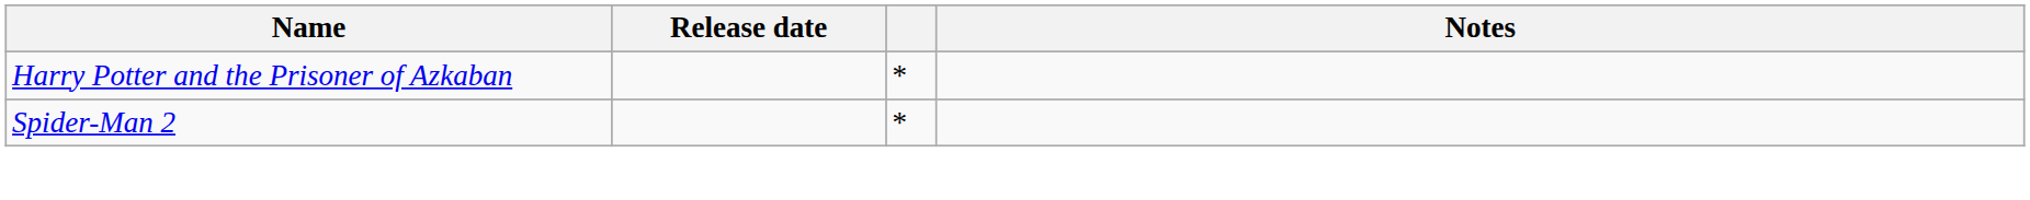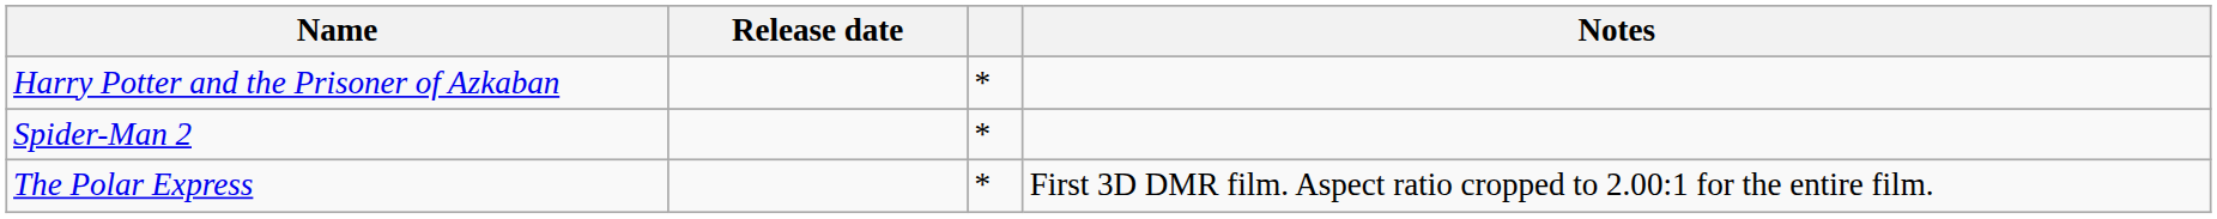+ row: The Polar Express | * | First 3D DMR film. Aspect ratio cropped to 2.00:1 for the entire film.
